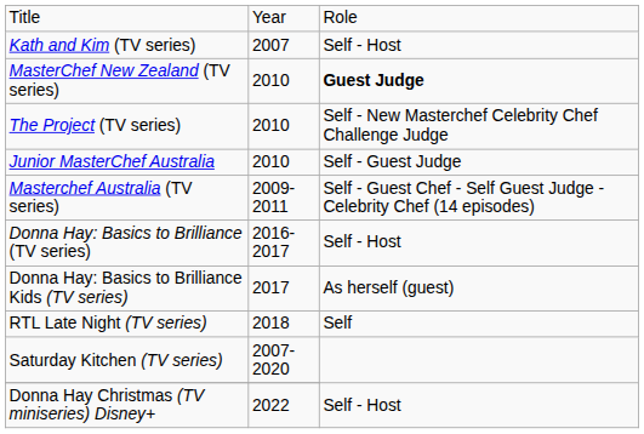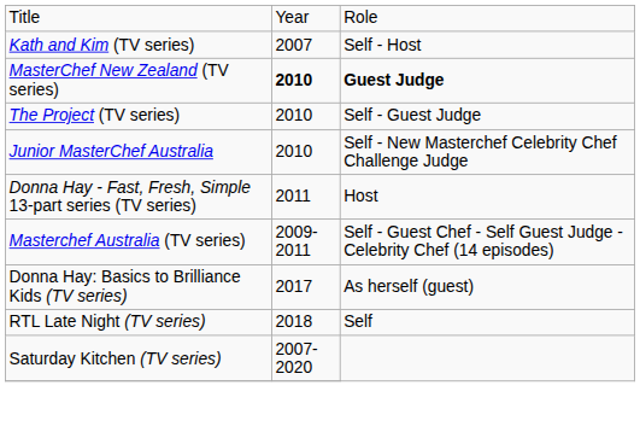MasterChef New Zealand (TV series) | column 2: normal -> bold
The Project (TV series) | column 3: Self - New Masterchef Celebrity Chef Challenge Judge -> Self - Guest Judge
Junior MasterChef Australia | column 3: Self - Guest Judge -> Self - New Masterchef Celebrity Chef Challenge Judge
+ row: Donna Hay - Fast, Fresh, Simple 13-part series (TV series) | 2011 | Host
- row: Donna Hay: Basics to Brilliance (TV series) | 2016-2017 | Self - Host
- row: Donna Hay Christmas (TV miniseries) Disney+ | 2022 | Self - Host
